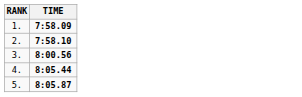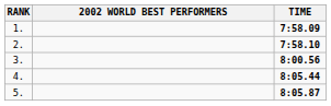+ column: 2002 WORLD BEST PERFORMERS
